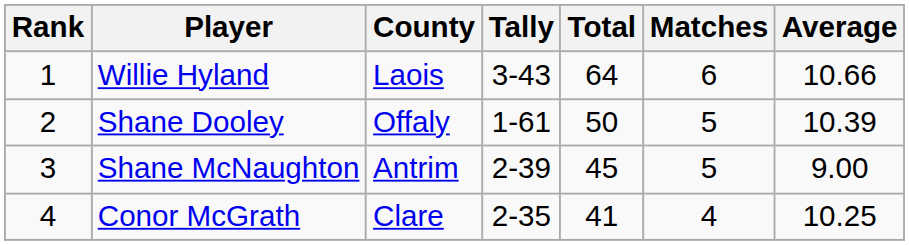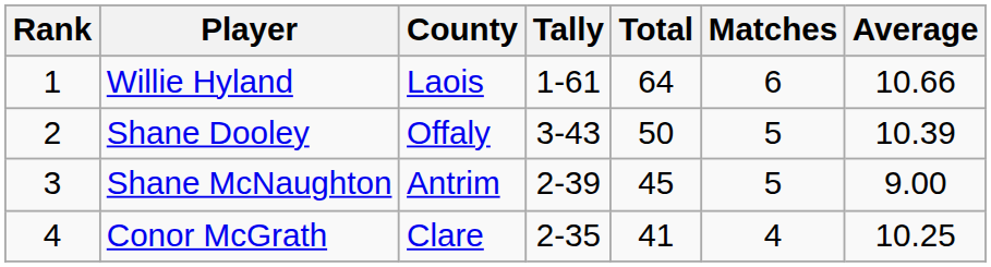Willie Hyland | Tally: 3-43 -> 1-61
Shane Dooley | Tally: 1-61 -> 3-43
